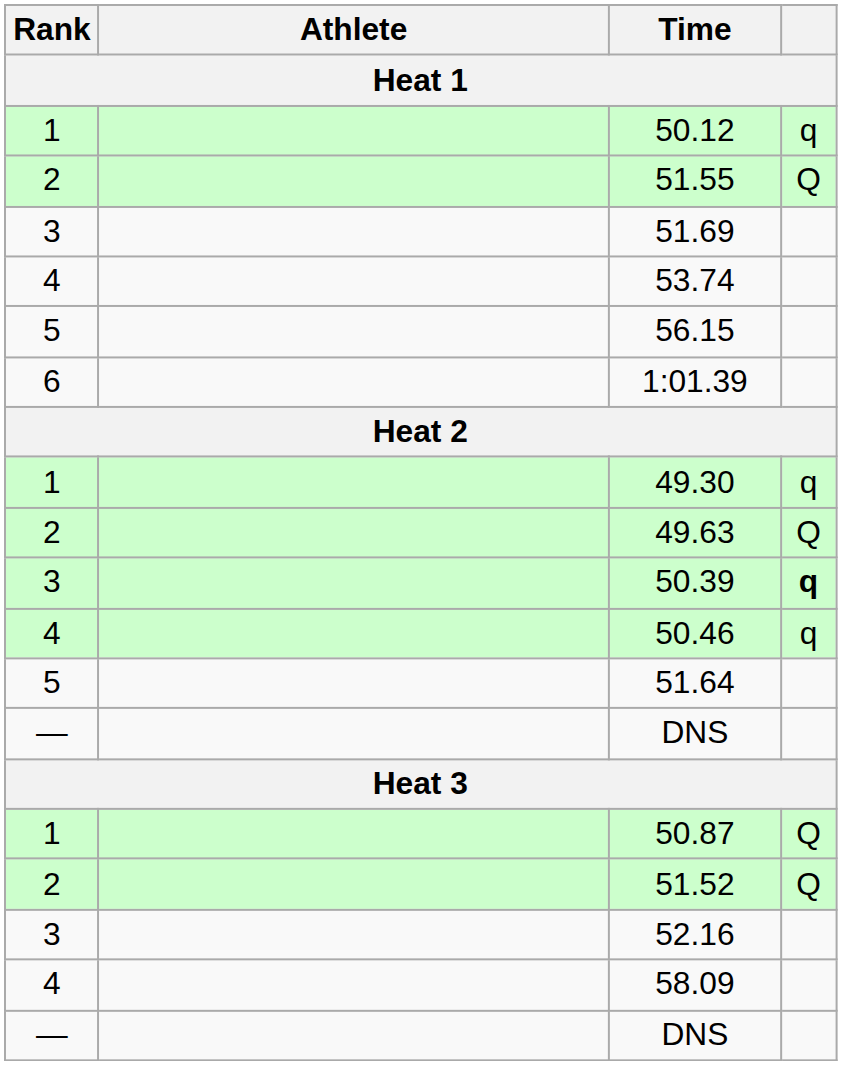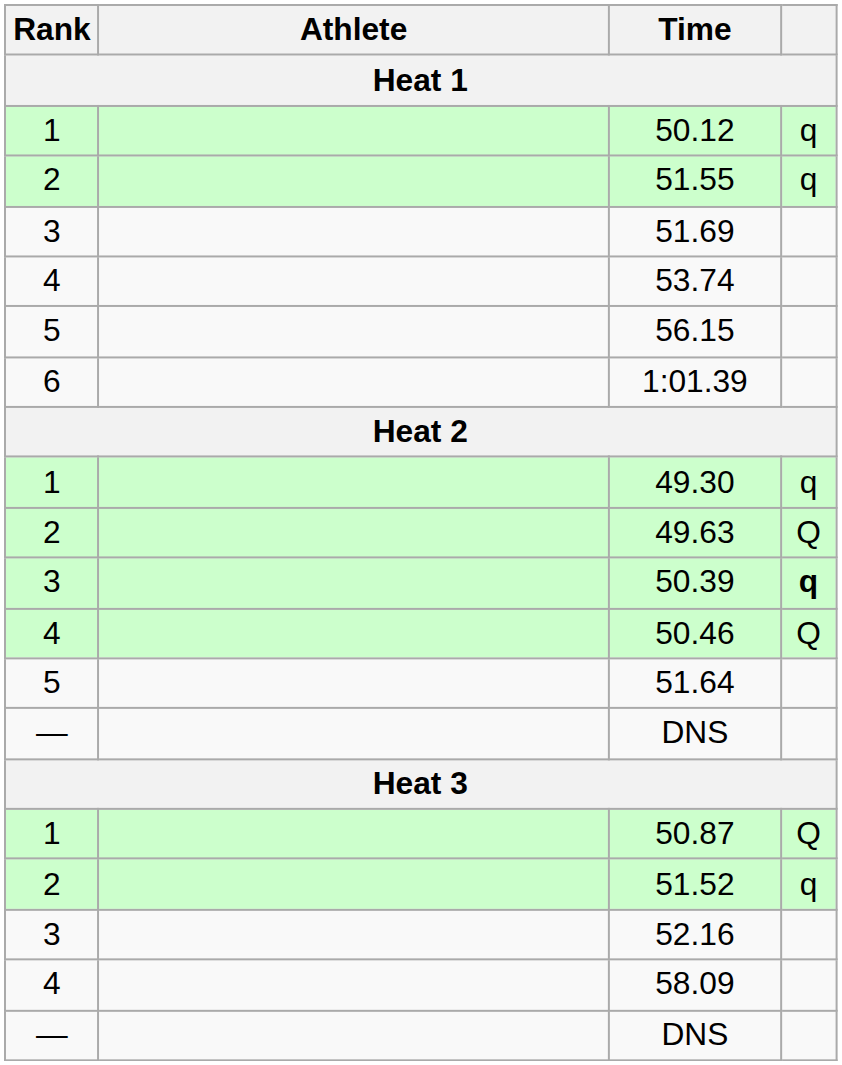51.55 | column 4: Q -> q
50.46 | column 4: q -> Q
51.52 | column 4: Q -> q
